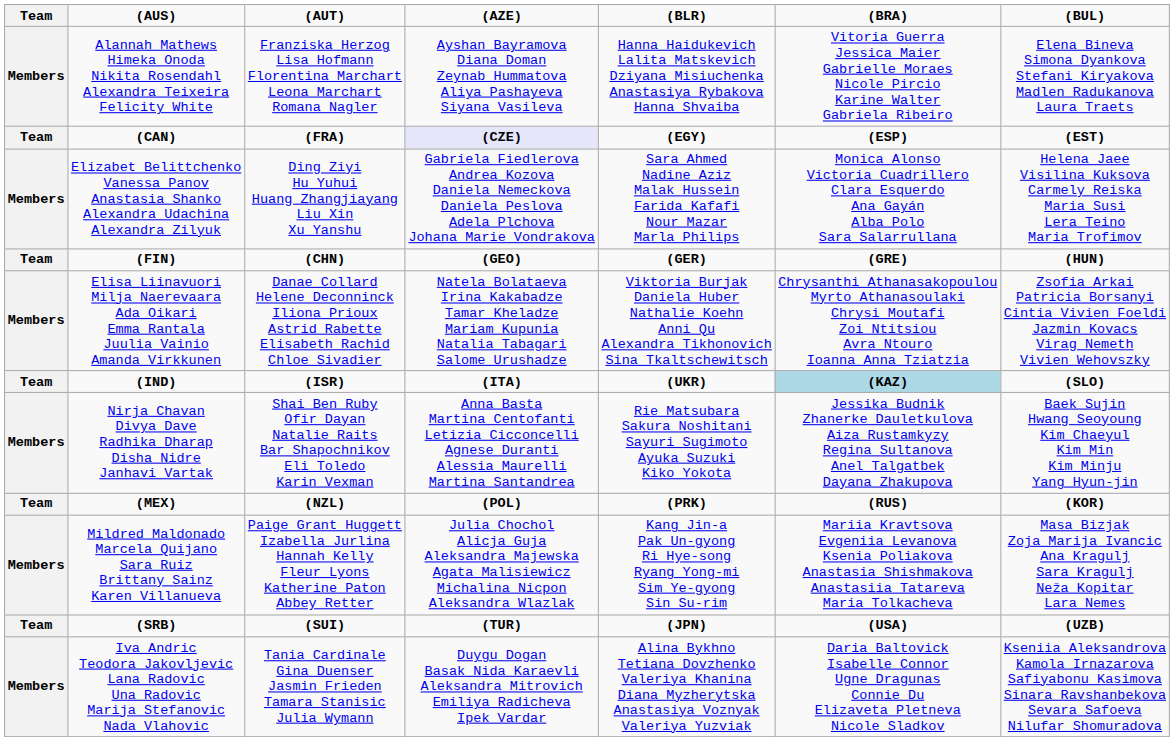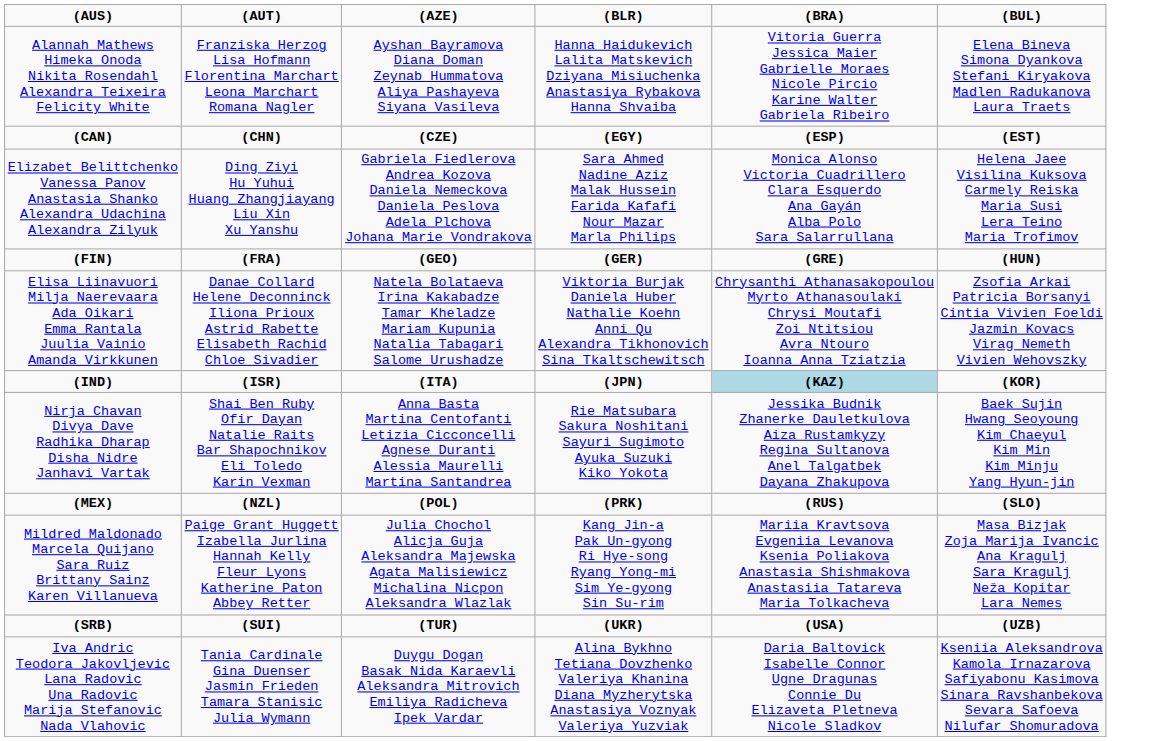- column: Team | Members | Team | Members | Team | Members | Team | Members | Team | Members | Team | Members
(CAN) | (AUT): (FRA) -> (CHN)
(CAN) | (AZE): lavender background -> no background
(FIN) | (AUT): (CHN) -> (FRA)
(IND) | (BLR): (UKR) -> (JPN)
(IND) | (BUL): (SLO) -> (KOR)
(MEX) | (BUL): (KOR) -> (SLO)
(SRB) | (BLR): (JPN) -> (UKR)
